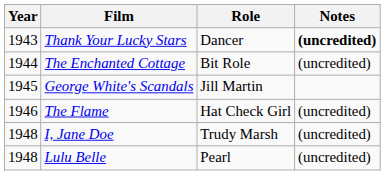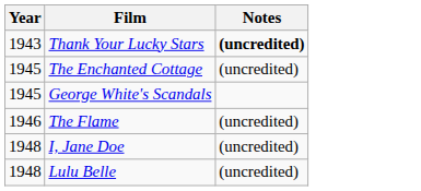- column: Role | Dancer | Bit Role | Jill Martin | Hat Check Girl | Trudy Marsh | Pearl
The Enchanted Cottage | Year: 1944 -> 1945
